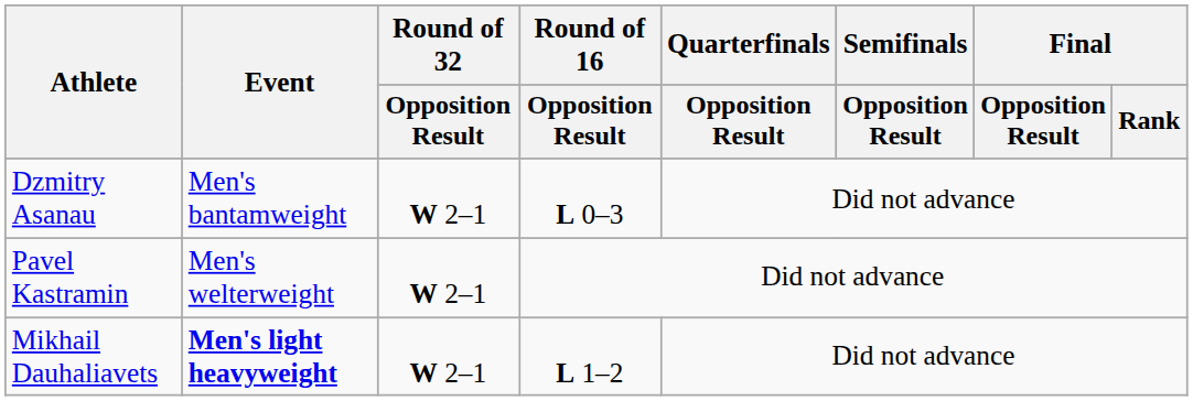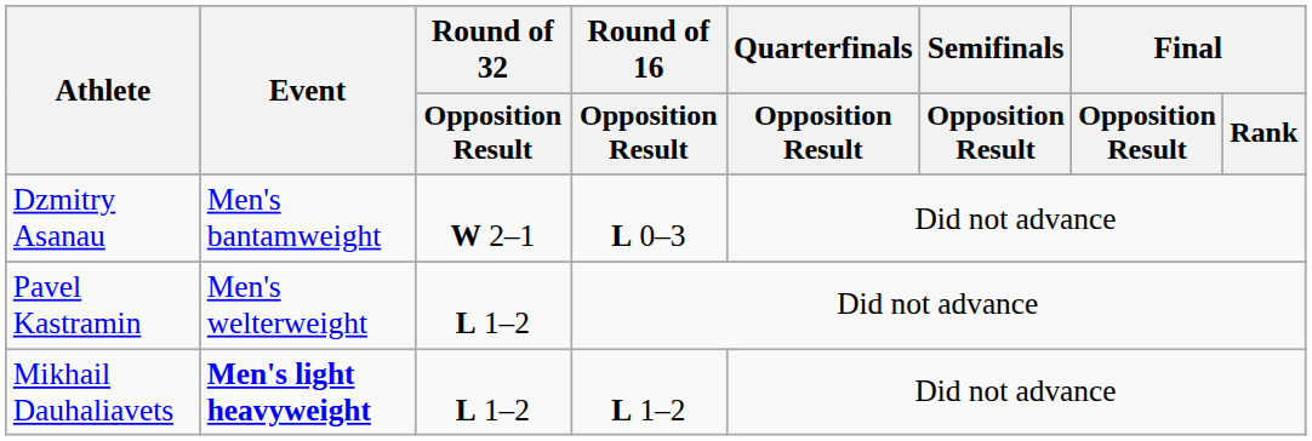Pavel Kastramin | Round of 32 / Opposition Result: W 2–1 -> L 1–2
Mikhail Dauhaliavets | Round of 32 / Opposition Result: W 2–1 -> L 1–2
